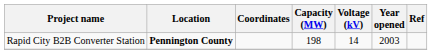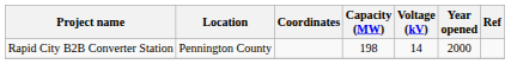Rapid City B2B Converter Station | Location: bold -> normal
Rapid City B2B Converter Station | Year opened: 2003 -> 2000
